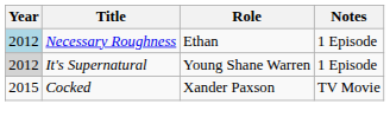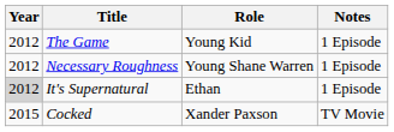+ row: 2012 | The Game | Young Kid | 1 Episode
Necessary Roughness | Year: lightblue background -> no background
Necessary Roughness | Role: Ethan -> Young Shane Warren
It's Supernatural | Role: Young Shane Warren -> Ethan
